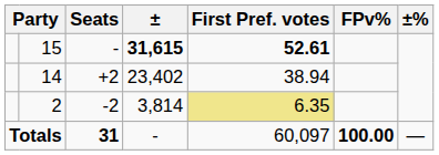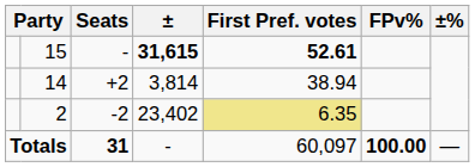14 | ±: 23,402 -> 3,814
2 | ±: 3,814 -> 23,402
